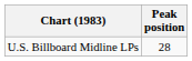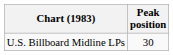U.S. Billboard Midline LPs | Peak position: 28 -> 30
